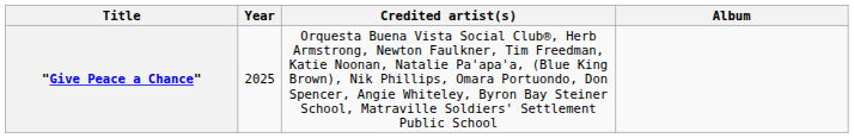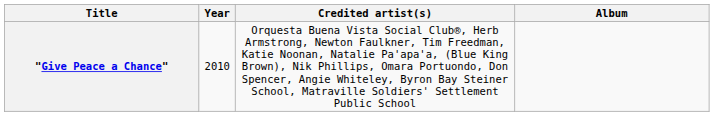"Give Peace a Chance" | Year: 2025 -> 2010
